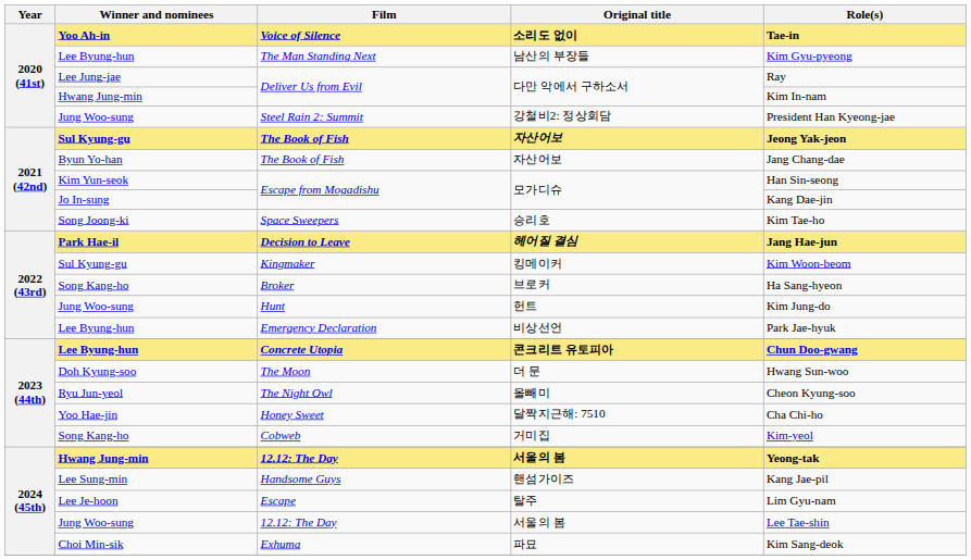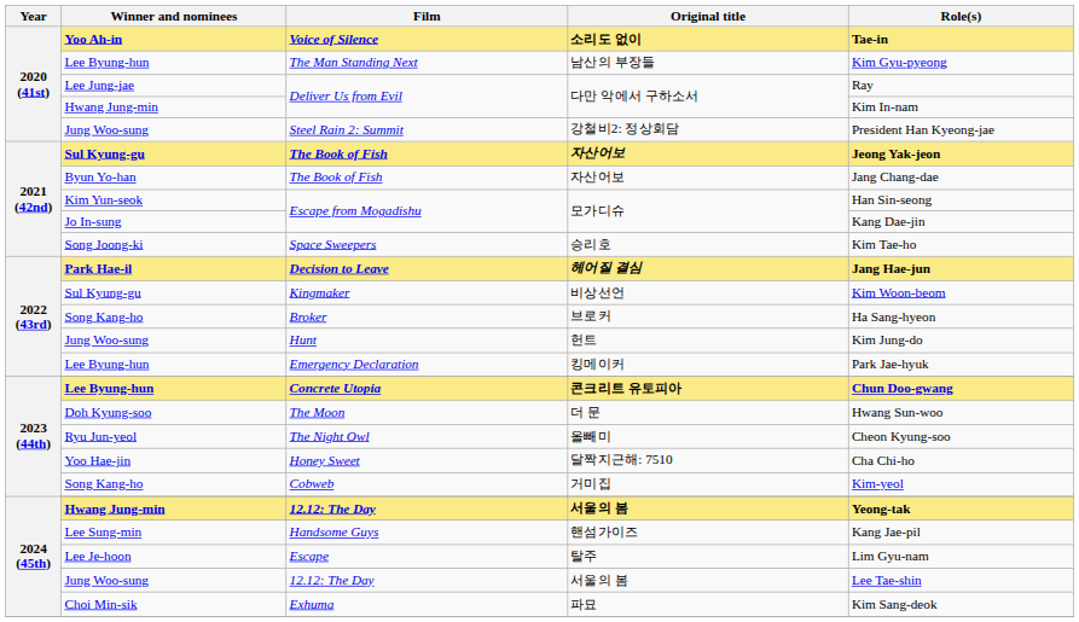Kingmaker | Original title: 킹메이커 -> 비상선언
Emergency Declaration | Original title: 비상선언 -> 킹메이커
